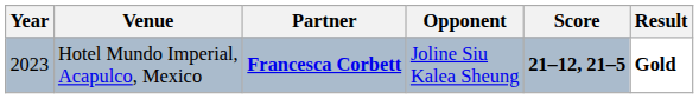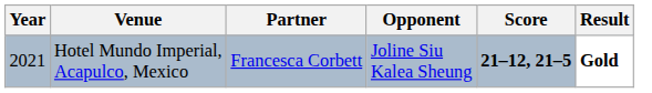Hotel Mundo Imperial, Acapulco, Mexico | Year: 2023 -> 2021
Hotel Mundo Imperial, Acapulco, Mexico | Partner: bold -> normal
